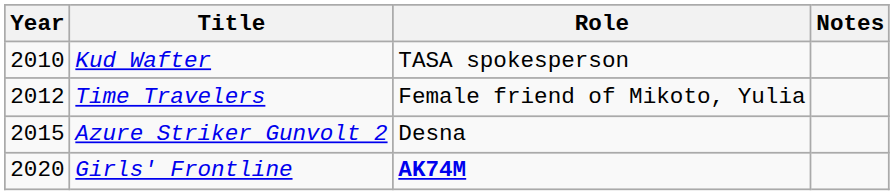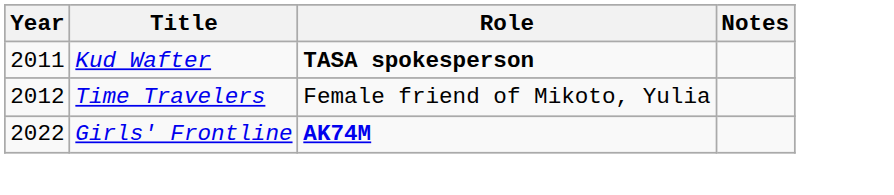Kud Wafter | Year: 2010 -> 2011
Kud Wafter | Role: normal -> bold
- row: 2015 | Azure Striker Gunvolt 2 | Desna
Girls' Frontline | Year: 2020 -> 2022
